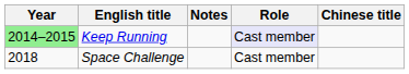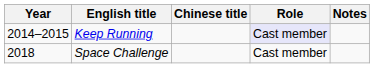columns swapped: Chinese title <-> Notes
Keep Running | Year: lightgreen background -> no background
